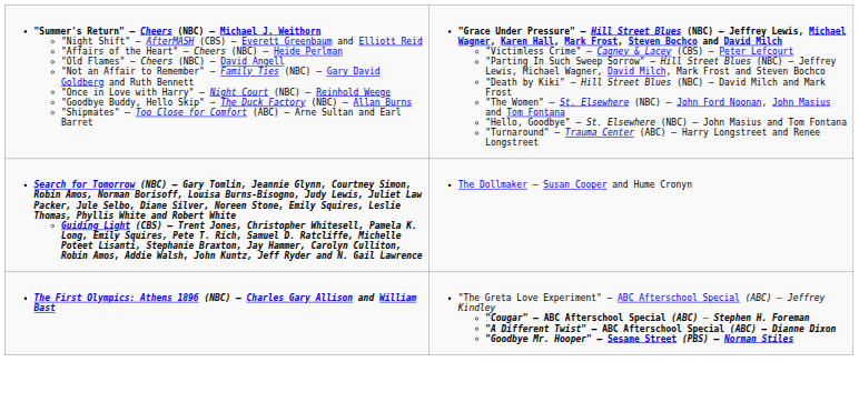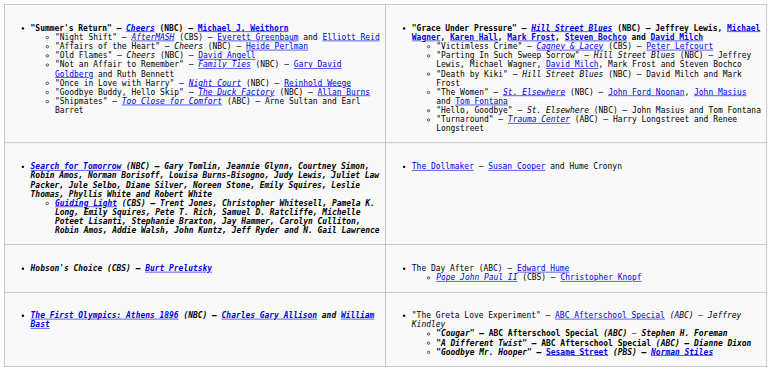+ row: Hobson's Choice (CBS) – Burt Prelutsky | The Day After (ABC) – Edward Hume Pope John Paul II (CBS) – Christopher Knopf
